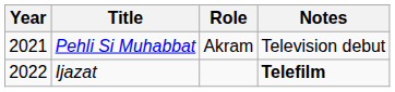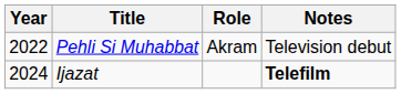Pehli Si Muhabbat | Year: 2021 -> 2022
Ijazat | Year: 2022 -> 2024
